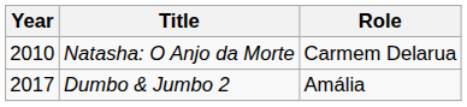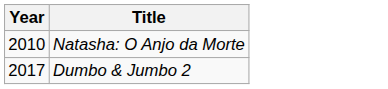- column: Role | Carmem Delarua | Amália
